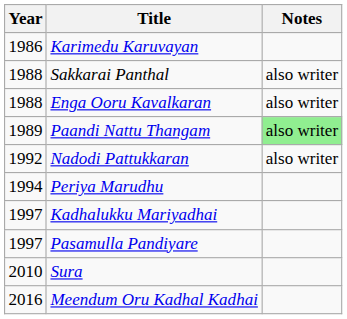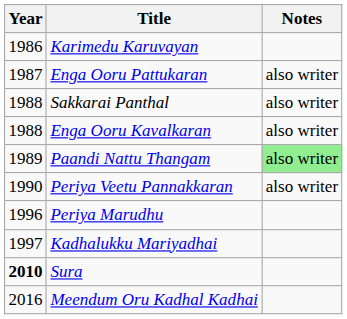+ row: 1987 | Enga Ooru Pattukaran | also writer
+ row: 1990 | Periya Veetu Pannakkaran | also writer
- row: 1992 | Nadodi Pattukkaran | also writer
Periya Marudhu | Year: 1994 -> 1996
- row: 1997 | Pasamulla Pandiyare
Sura | Year: normal -> bold
